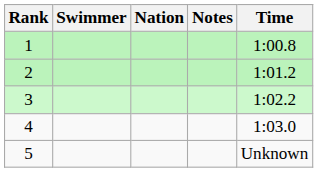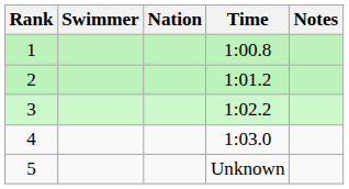columns swapped: Time <-> Notes
